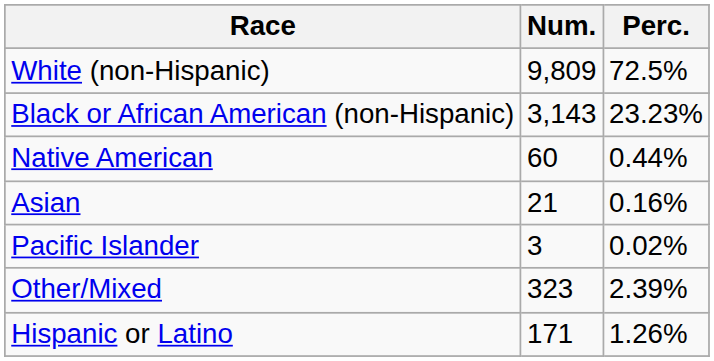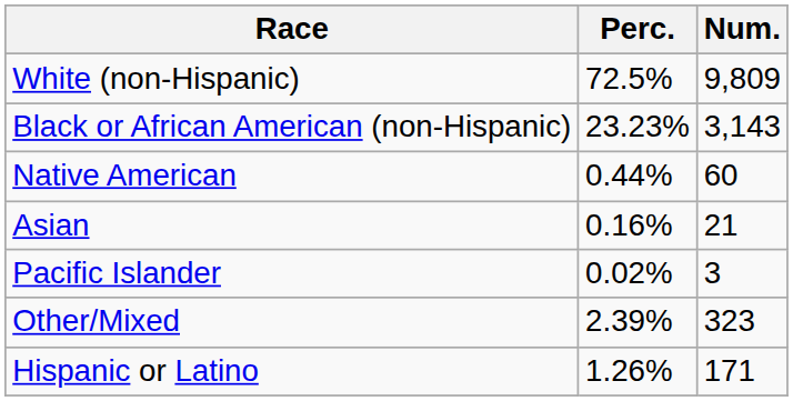columns swapped: Num. <-> Perc.
